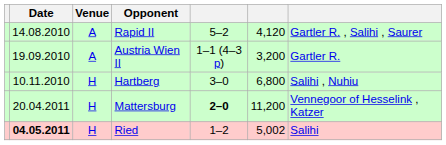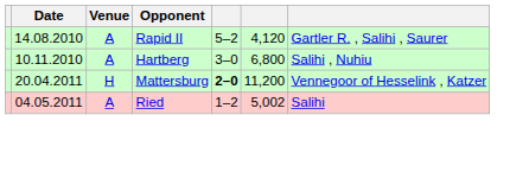- row: 19.09.2010 | A | Austria Wien II | 1–1 (4–3 p) | 3,200 | Gartler R.
Hartberg | Venue: H -> A
Ried | Date: bold -> normal
Ried | Venue: H -> A
